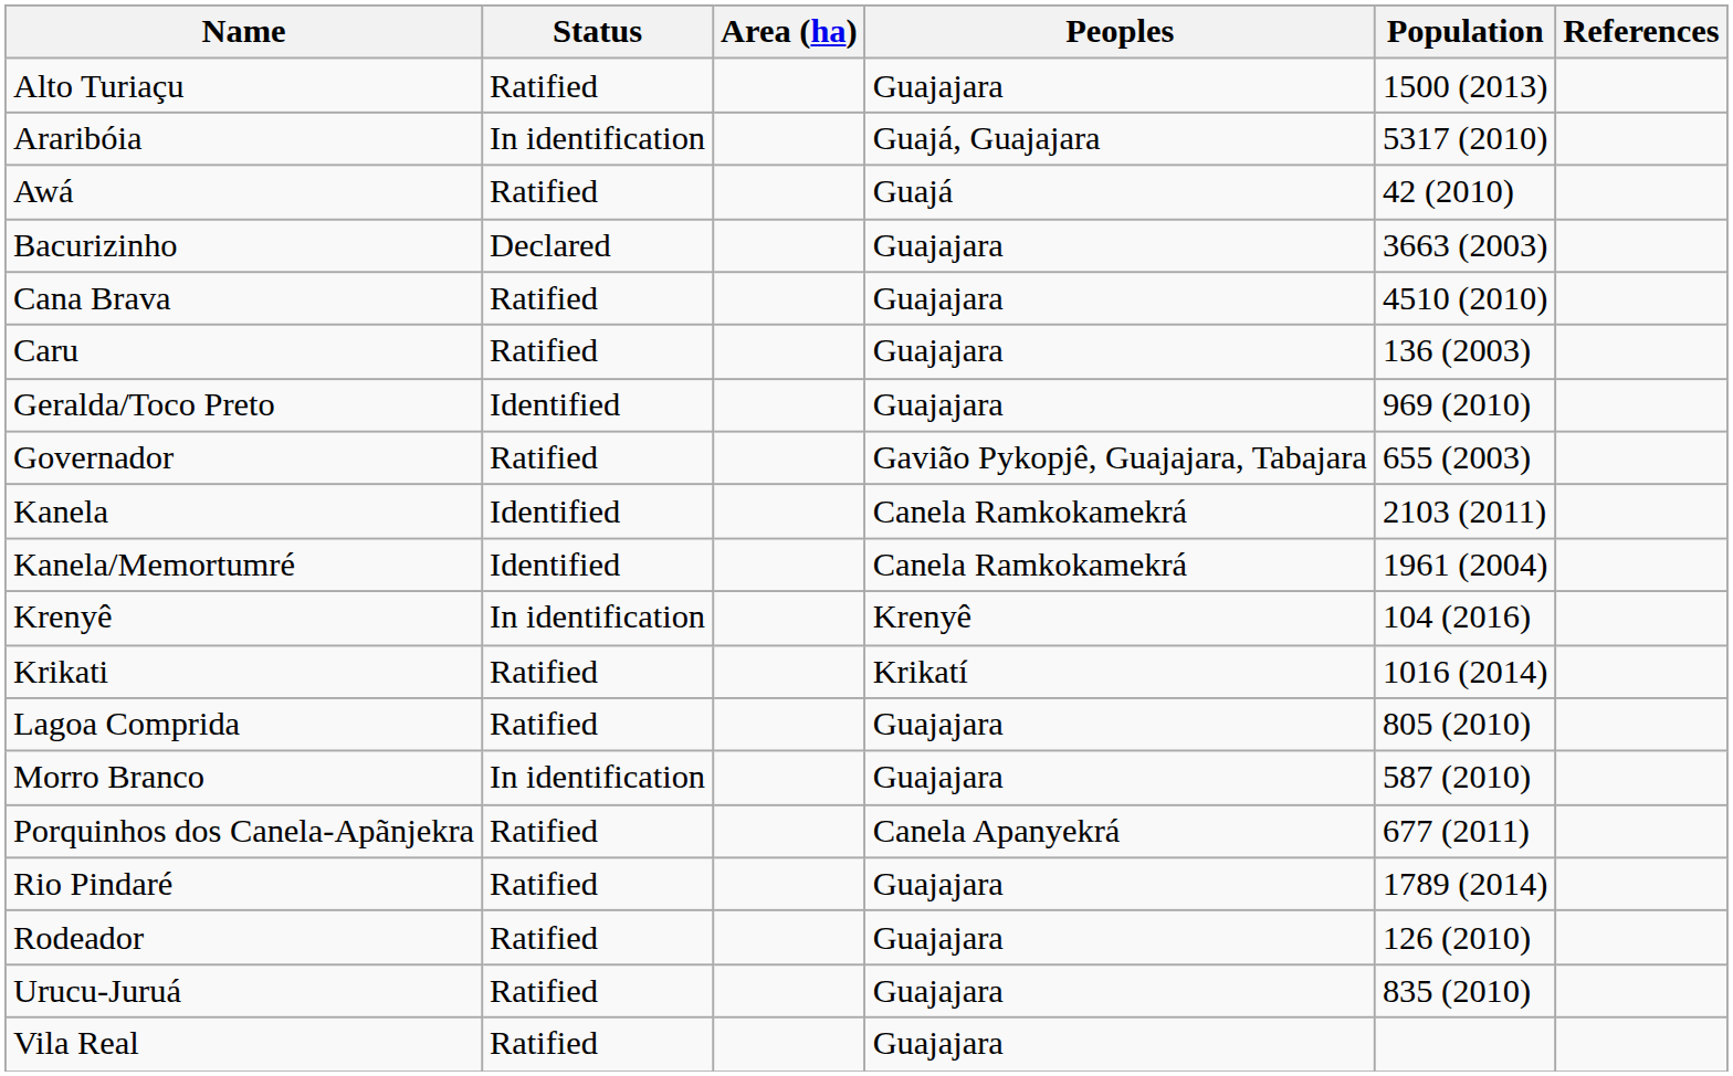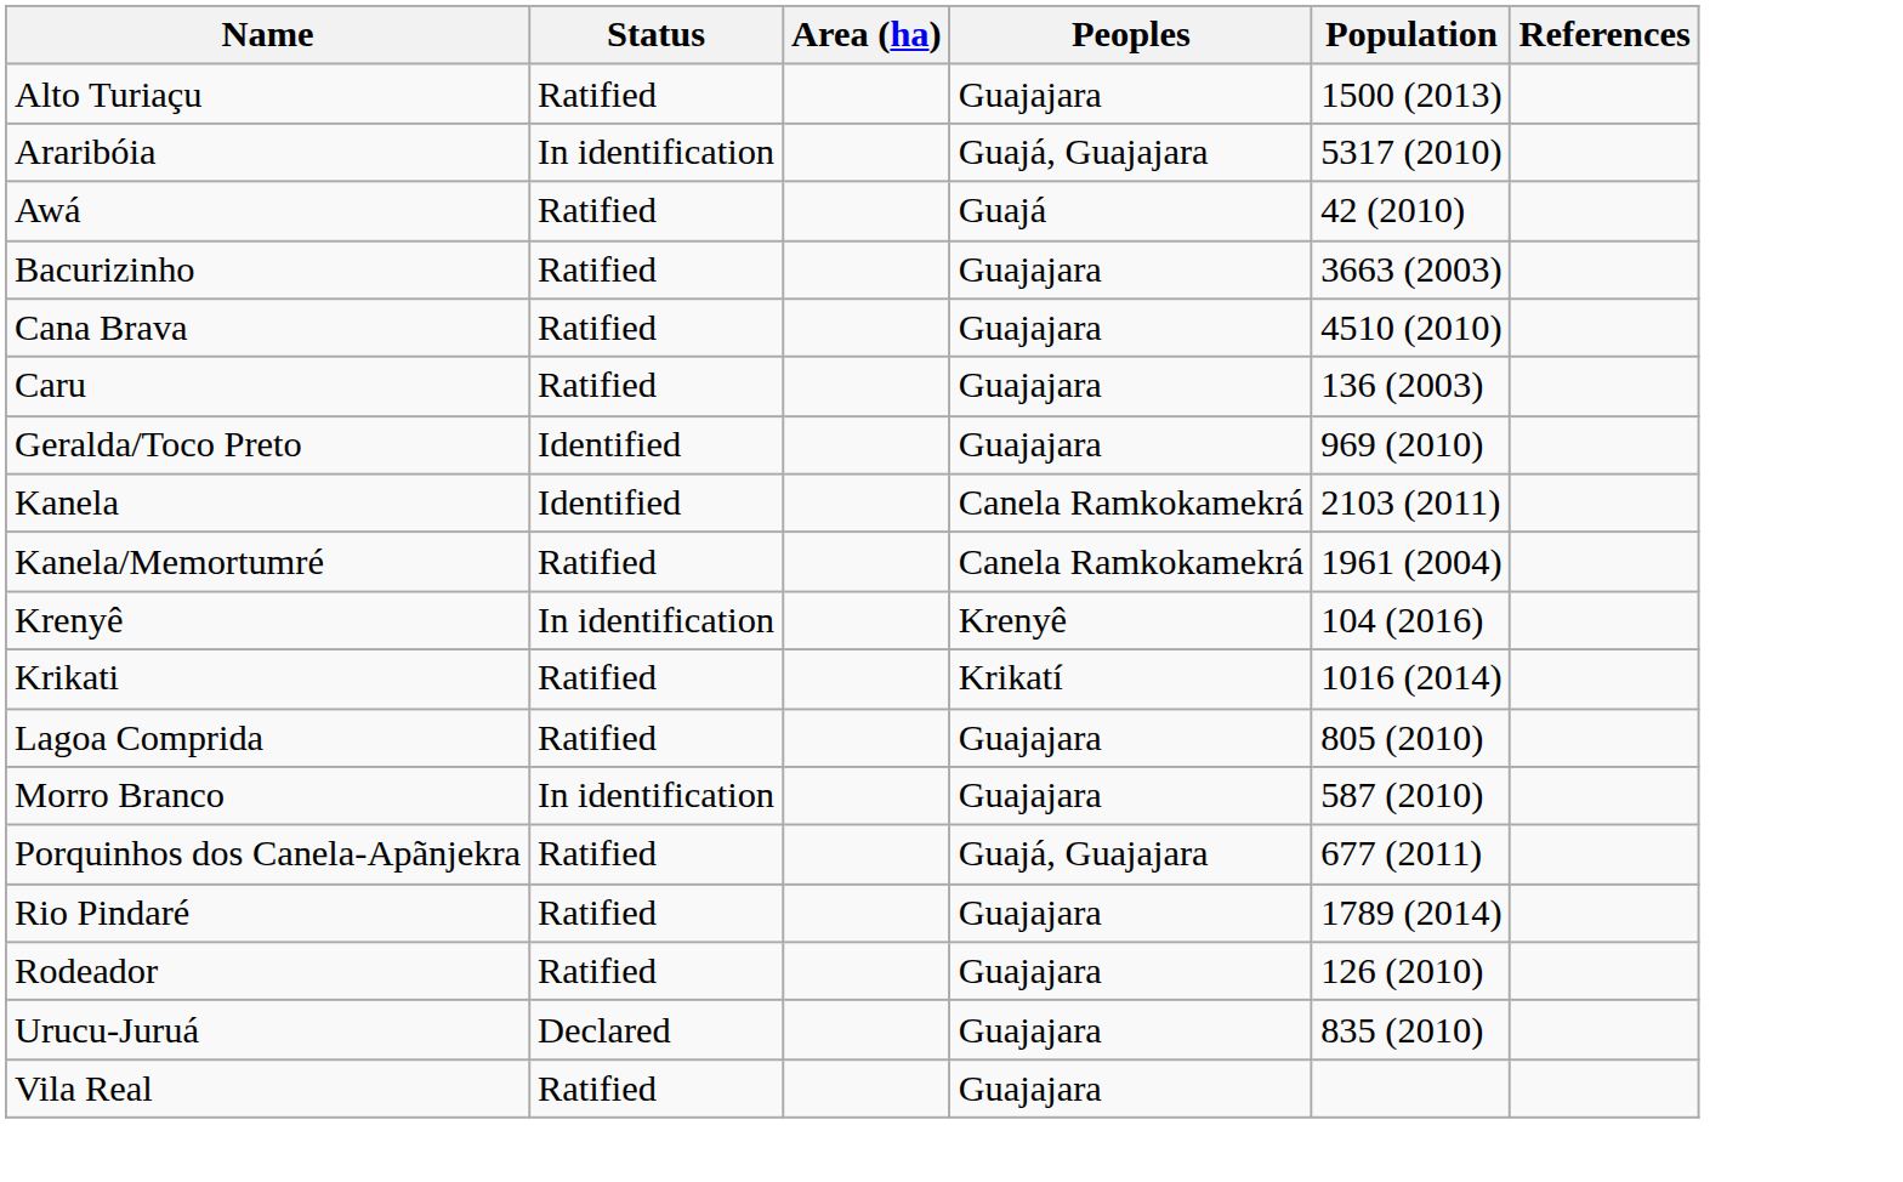Bacurizinho | Status: Declared -> Ratified
- row: Governador | Ratified | Gavião Pykopjê, Guajajara, Tabajara | 655 (2003)
Kanela/Memortumré | Status: Identified -> Ratified
Porquinhos dos Canela-Apãnjekra | Peoples: Canela Apanyekrá -> Guajá, Guajajara
Urucu-Juruá | Status: Ratified -> Declared
